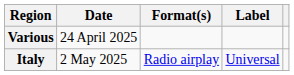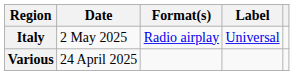rows swapped: Various <-> Italy
